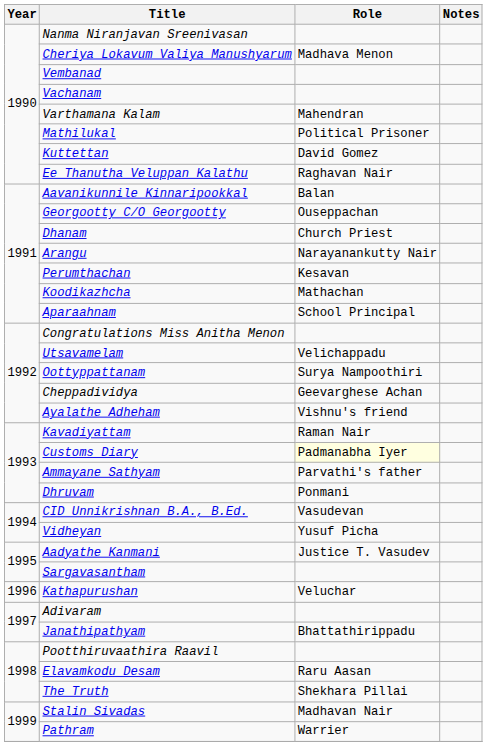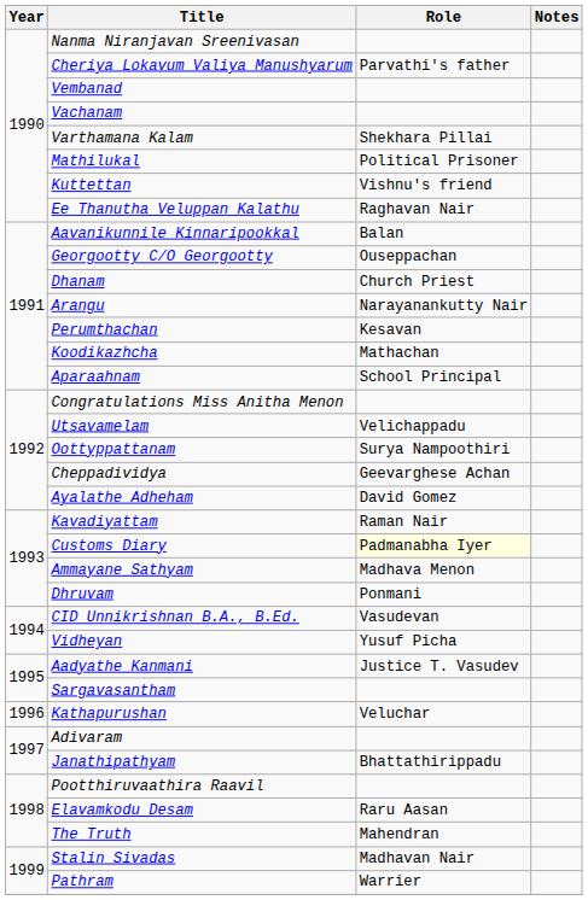Cheriya Lokavum Valiya Manushyarum | Role: Madhava Menon -> Parvathi's father
Varthamana Kalam | Role: Mahendran -> Shekhara Pillai
Kuttettan | Role: David Gomez -> Vishnu's friend
Ayalathe Adheham | Role: Vishnu's friend -> David Gomez
Ammayane Sathyam | Role: Parvathi's father -> Madhava Menon
The Truth | Role: Shekhara Pillai -> Mahendran
